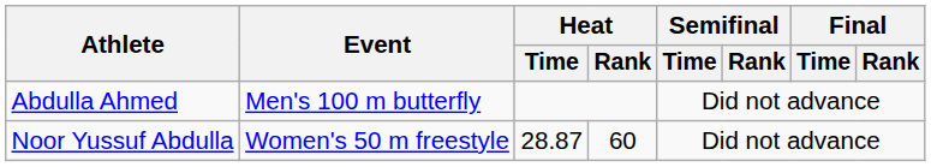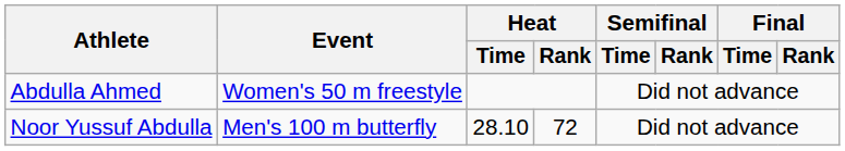Abdulla Ahmed | Event: Men's 100 m butterfly -> Women's 50 m freestyle
Noor Yussuf Abdulla | Event: Women's 50 m freestyle -> Men's 100 m butterfly
Noor Yussuf Abdulla | Heat / Time: 28.87 -> 28.10
Noor Yussuf Abdulla | Heat / Rank: 60 -> 72
